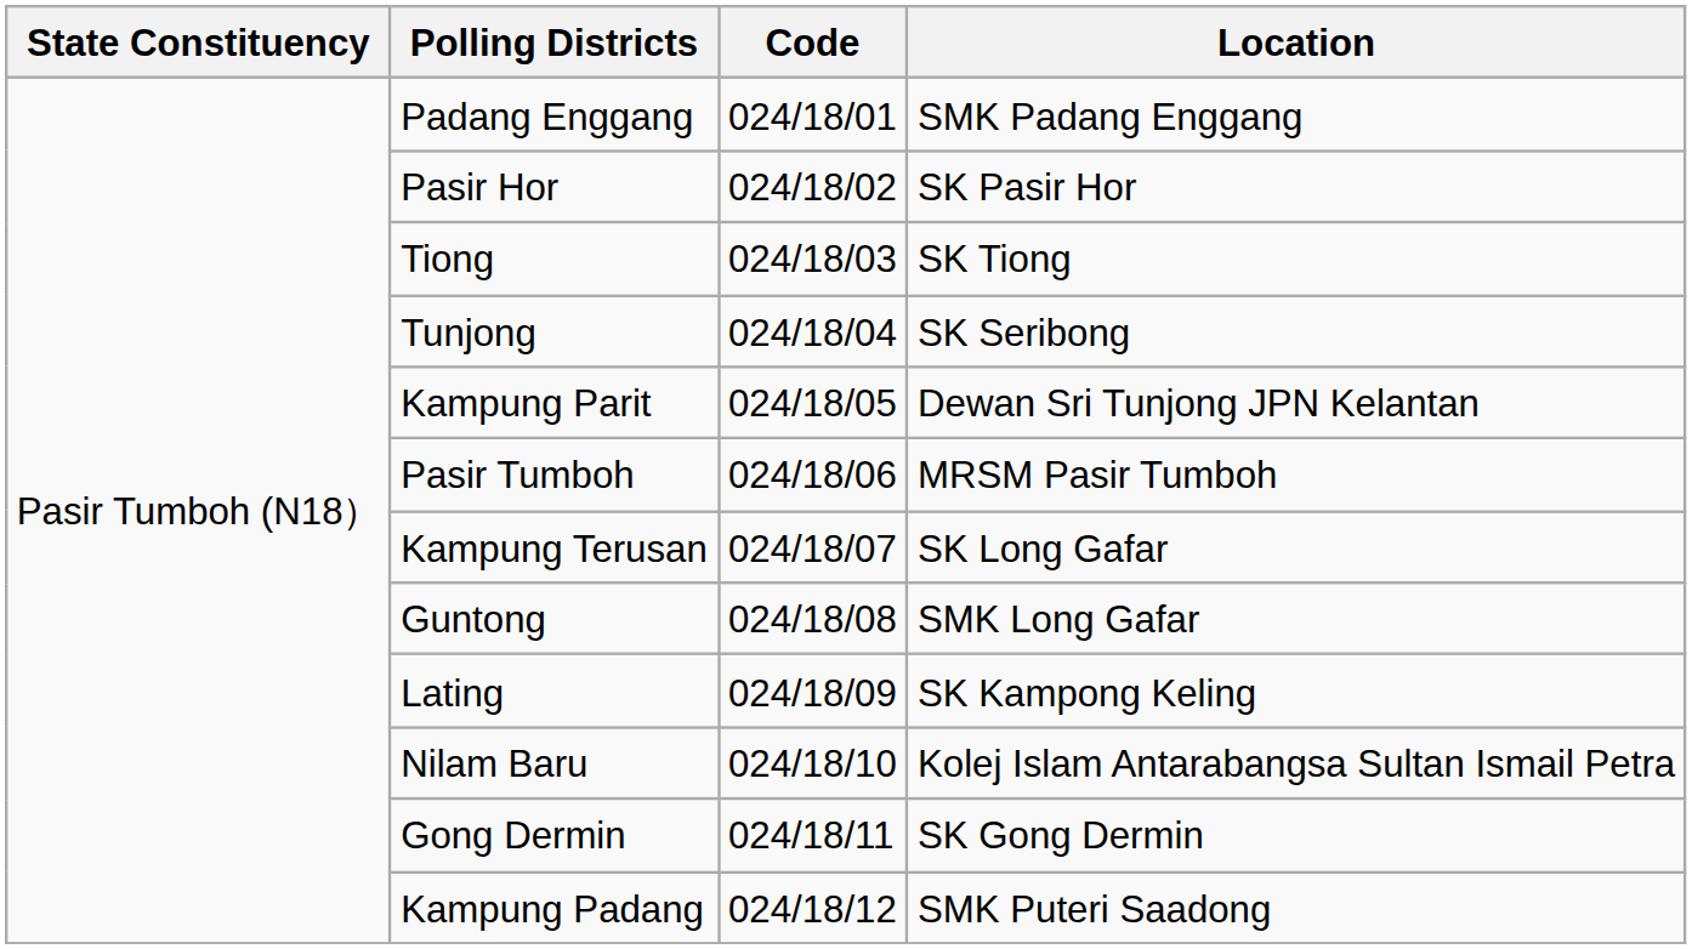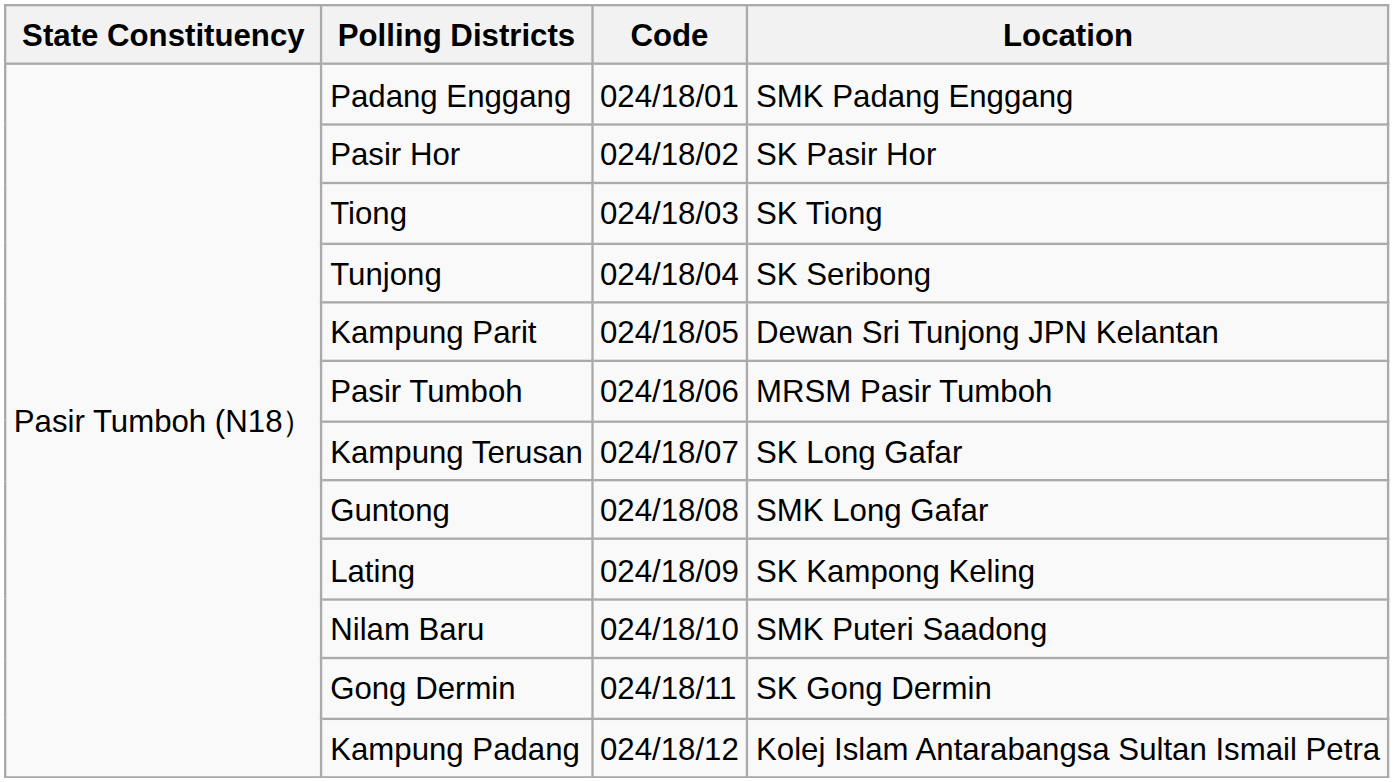Nilam Baru | Location: Kolej Islam Antarabangsa Sultan Ismail Petra -> SMK Puteri Saadong
Kampung Padang | Location: SMK Puteri Saadong -> Kolej Islam Antarabangsa Sultan Ismail Petra
